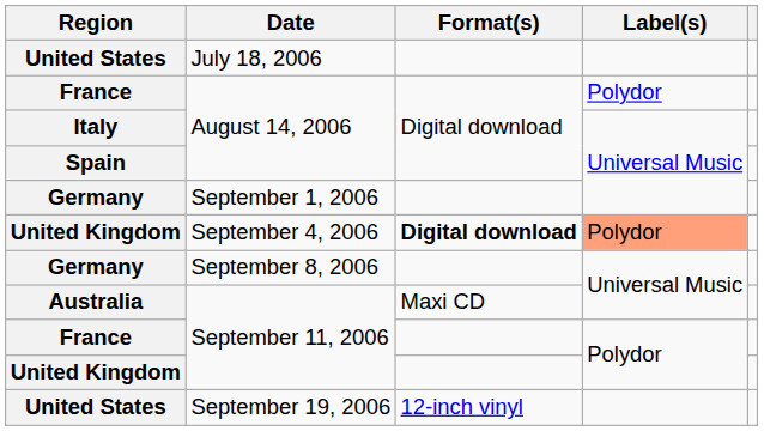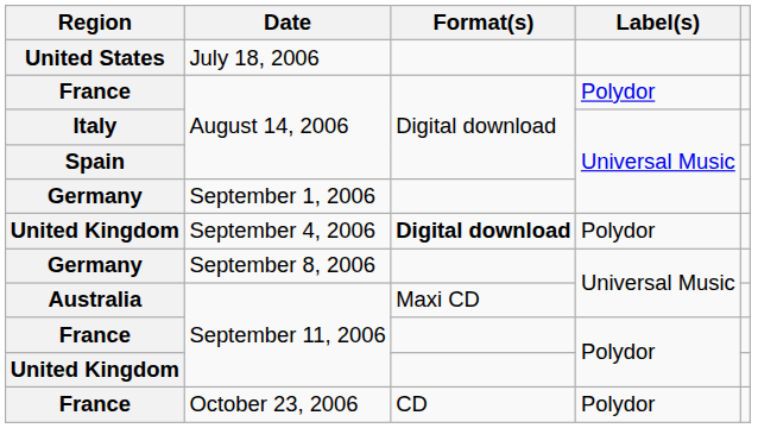September 4, 2006 | Label(s): lightsalmon background -> no background
- row: United States | September 19, 2006 | 12-inch vinyl
+ row: France | October 23, 2006 | CD | Polydor
